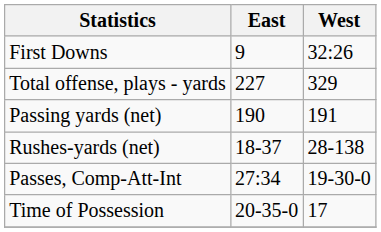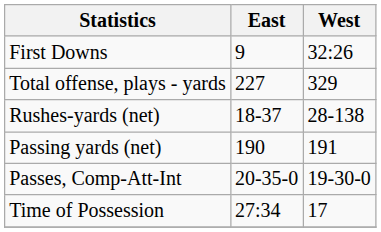rows swapped: Rushes-yards (net) <-> Passing yards (net)
Passes, Comp-Att-Int | East: 27:34 -> 20-35-0
Time of Possession | East: 20-35-0 -> 27:34
